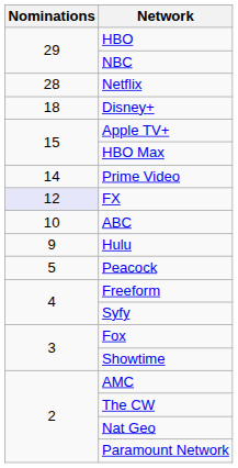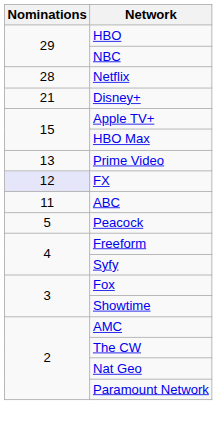Disney+ | Nominations: 18 -> 21
Prime Video | Nominations: 14 -> 13
ABC | Nominations: 10 -> 11
- row: 9 | Hulu
